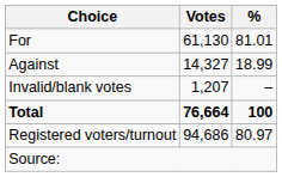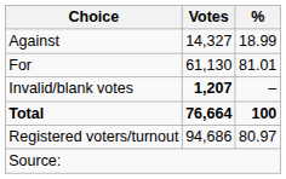rows swapped: For <-> Against
Invalid/blank votes | Votes: normal -> bold
